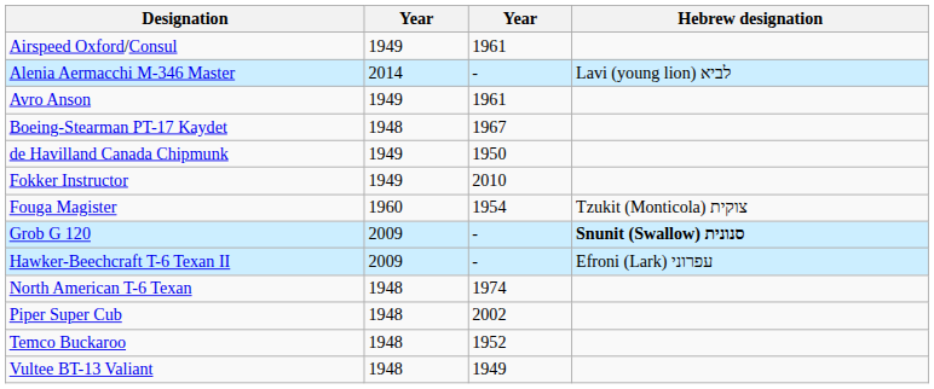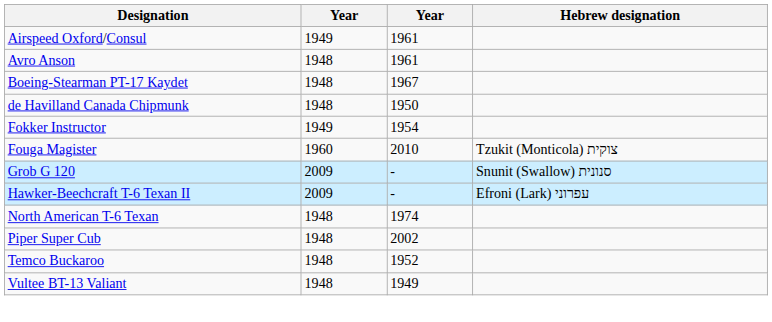- row: Alenia Aermacchi M-346 Master | 2014 | - | Lavi (young lion) לביא
Avro Anson | column 2: 1949 -> 1948
de Havilland Canada Chipmunk | column 2: 1949 -> 1948
Fokker Instructor | column 3: 2010 -> 1954
Fouga Magister | column 3: 1954 -> 2010
Grob G 120 | Hebrew designation: bold -> normal
